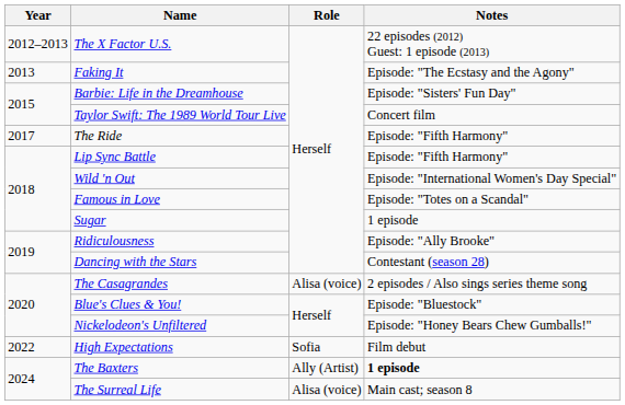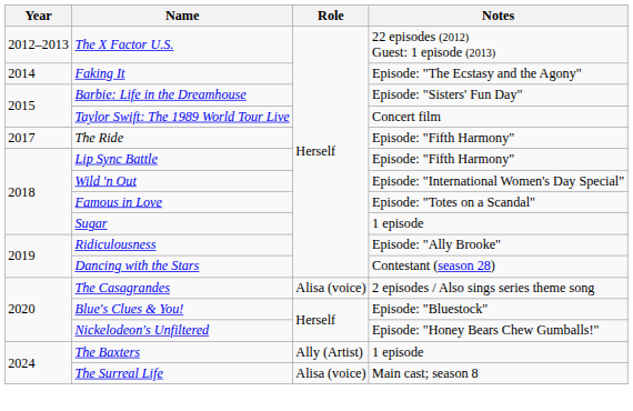Faking It | Year: 2013 -> 2014
- row: 2022 | High Expectations | Sofia | Film debut
The Baxters | Notes: bold -> normal
